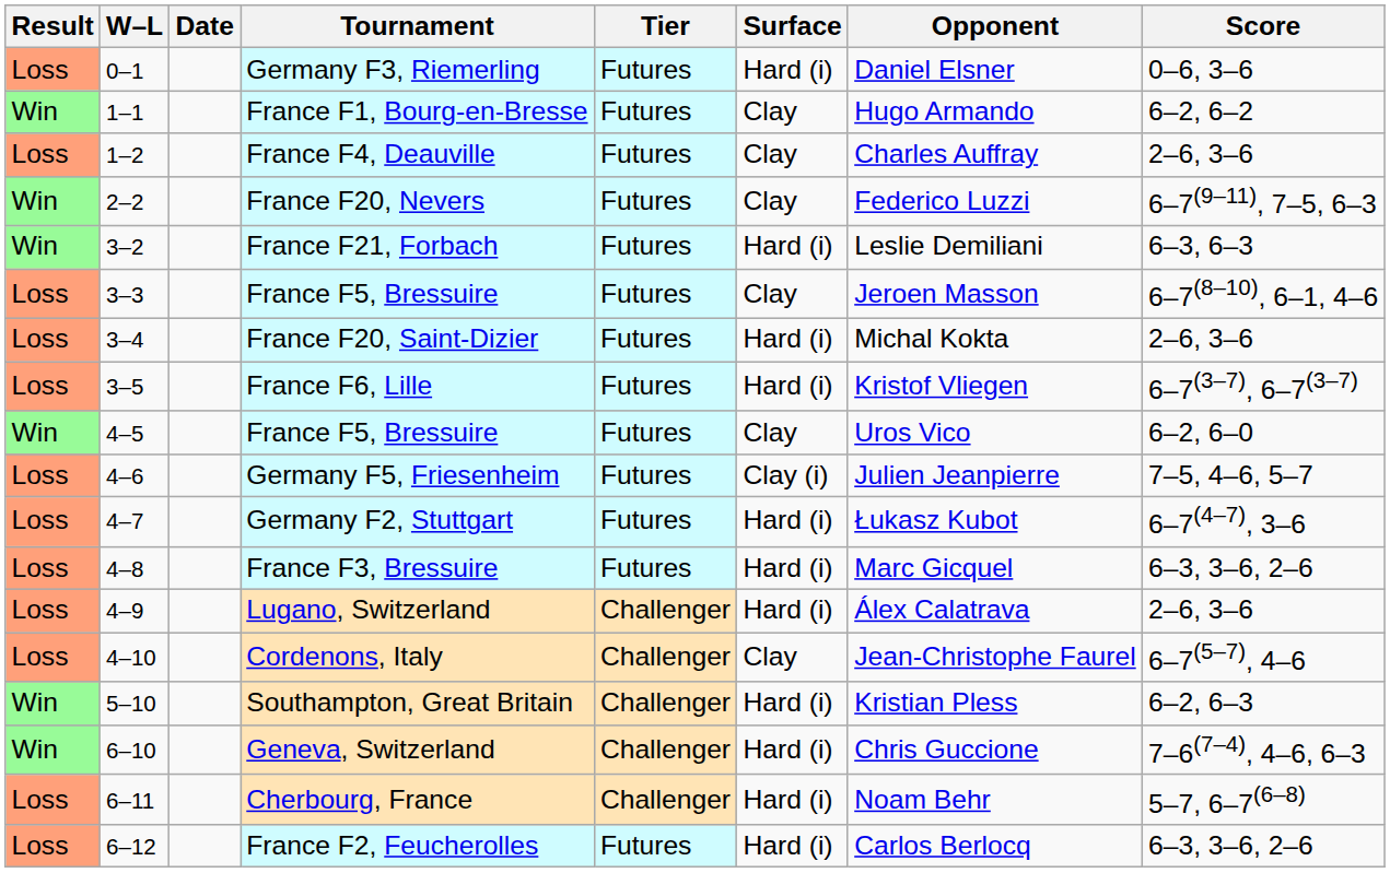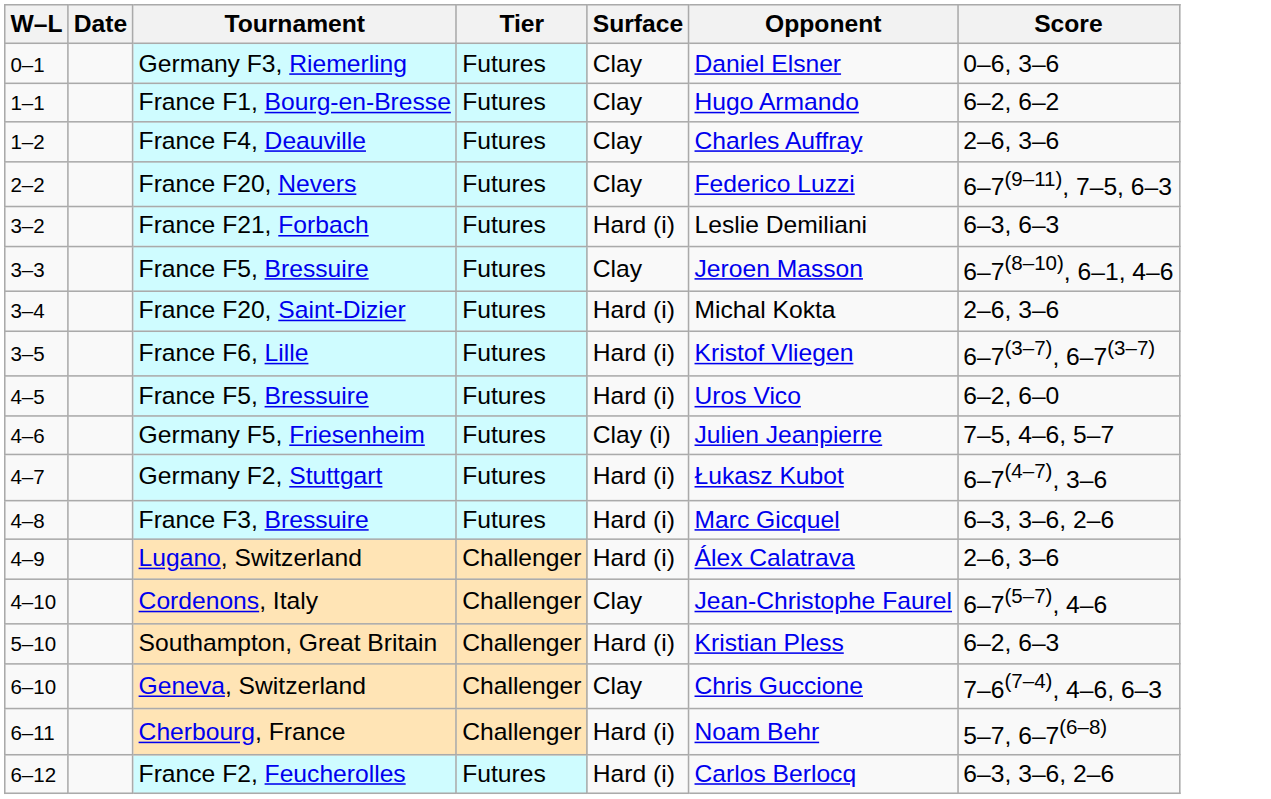- column: Result | Loss | Win | Loss | Win | Win | Loss | Loss | Loss | Win | Loss | Loss | Loss | Loss | Loss | Win | Win | Loss | Loss
Germany F3, Riemerling | Surface: Hard (i) -> Clay
4–5 / France F5, Bressuire | Surface: Clay -> Hard (i)
Geneva, Switzerland | Surface: Hard (i) -> Clay
